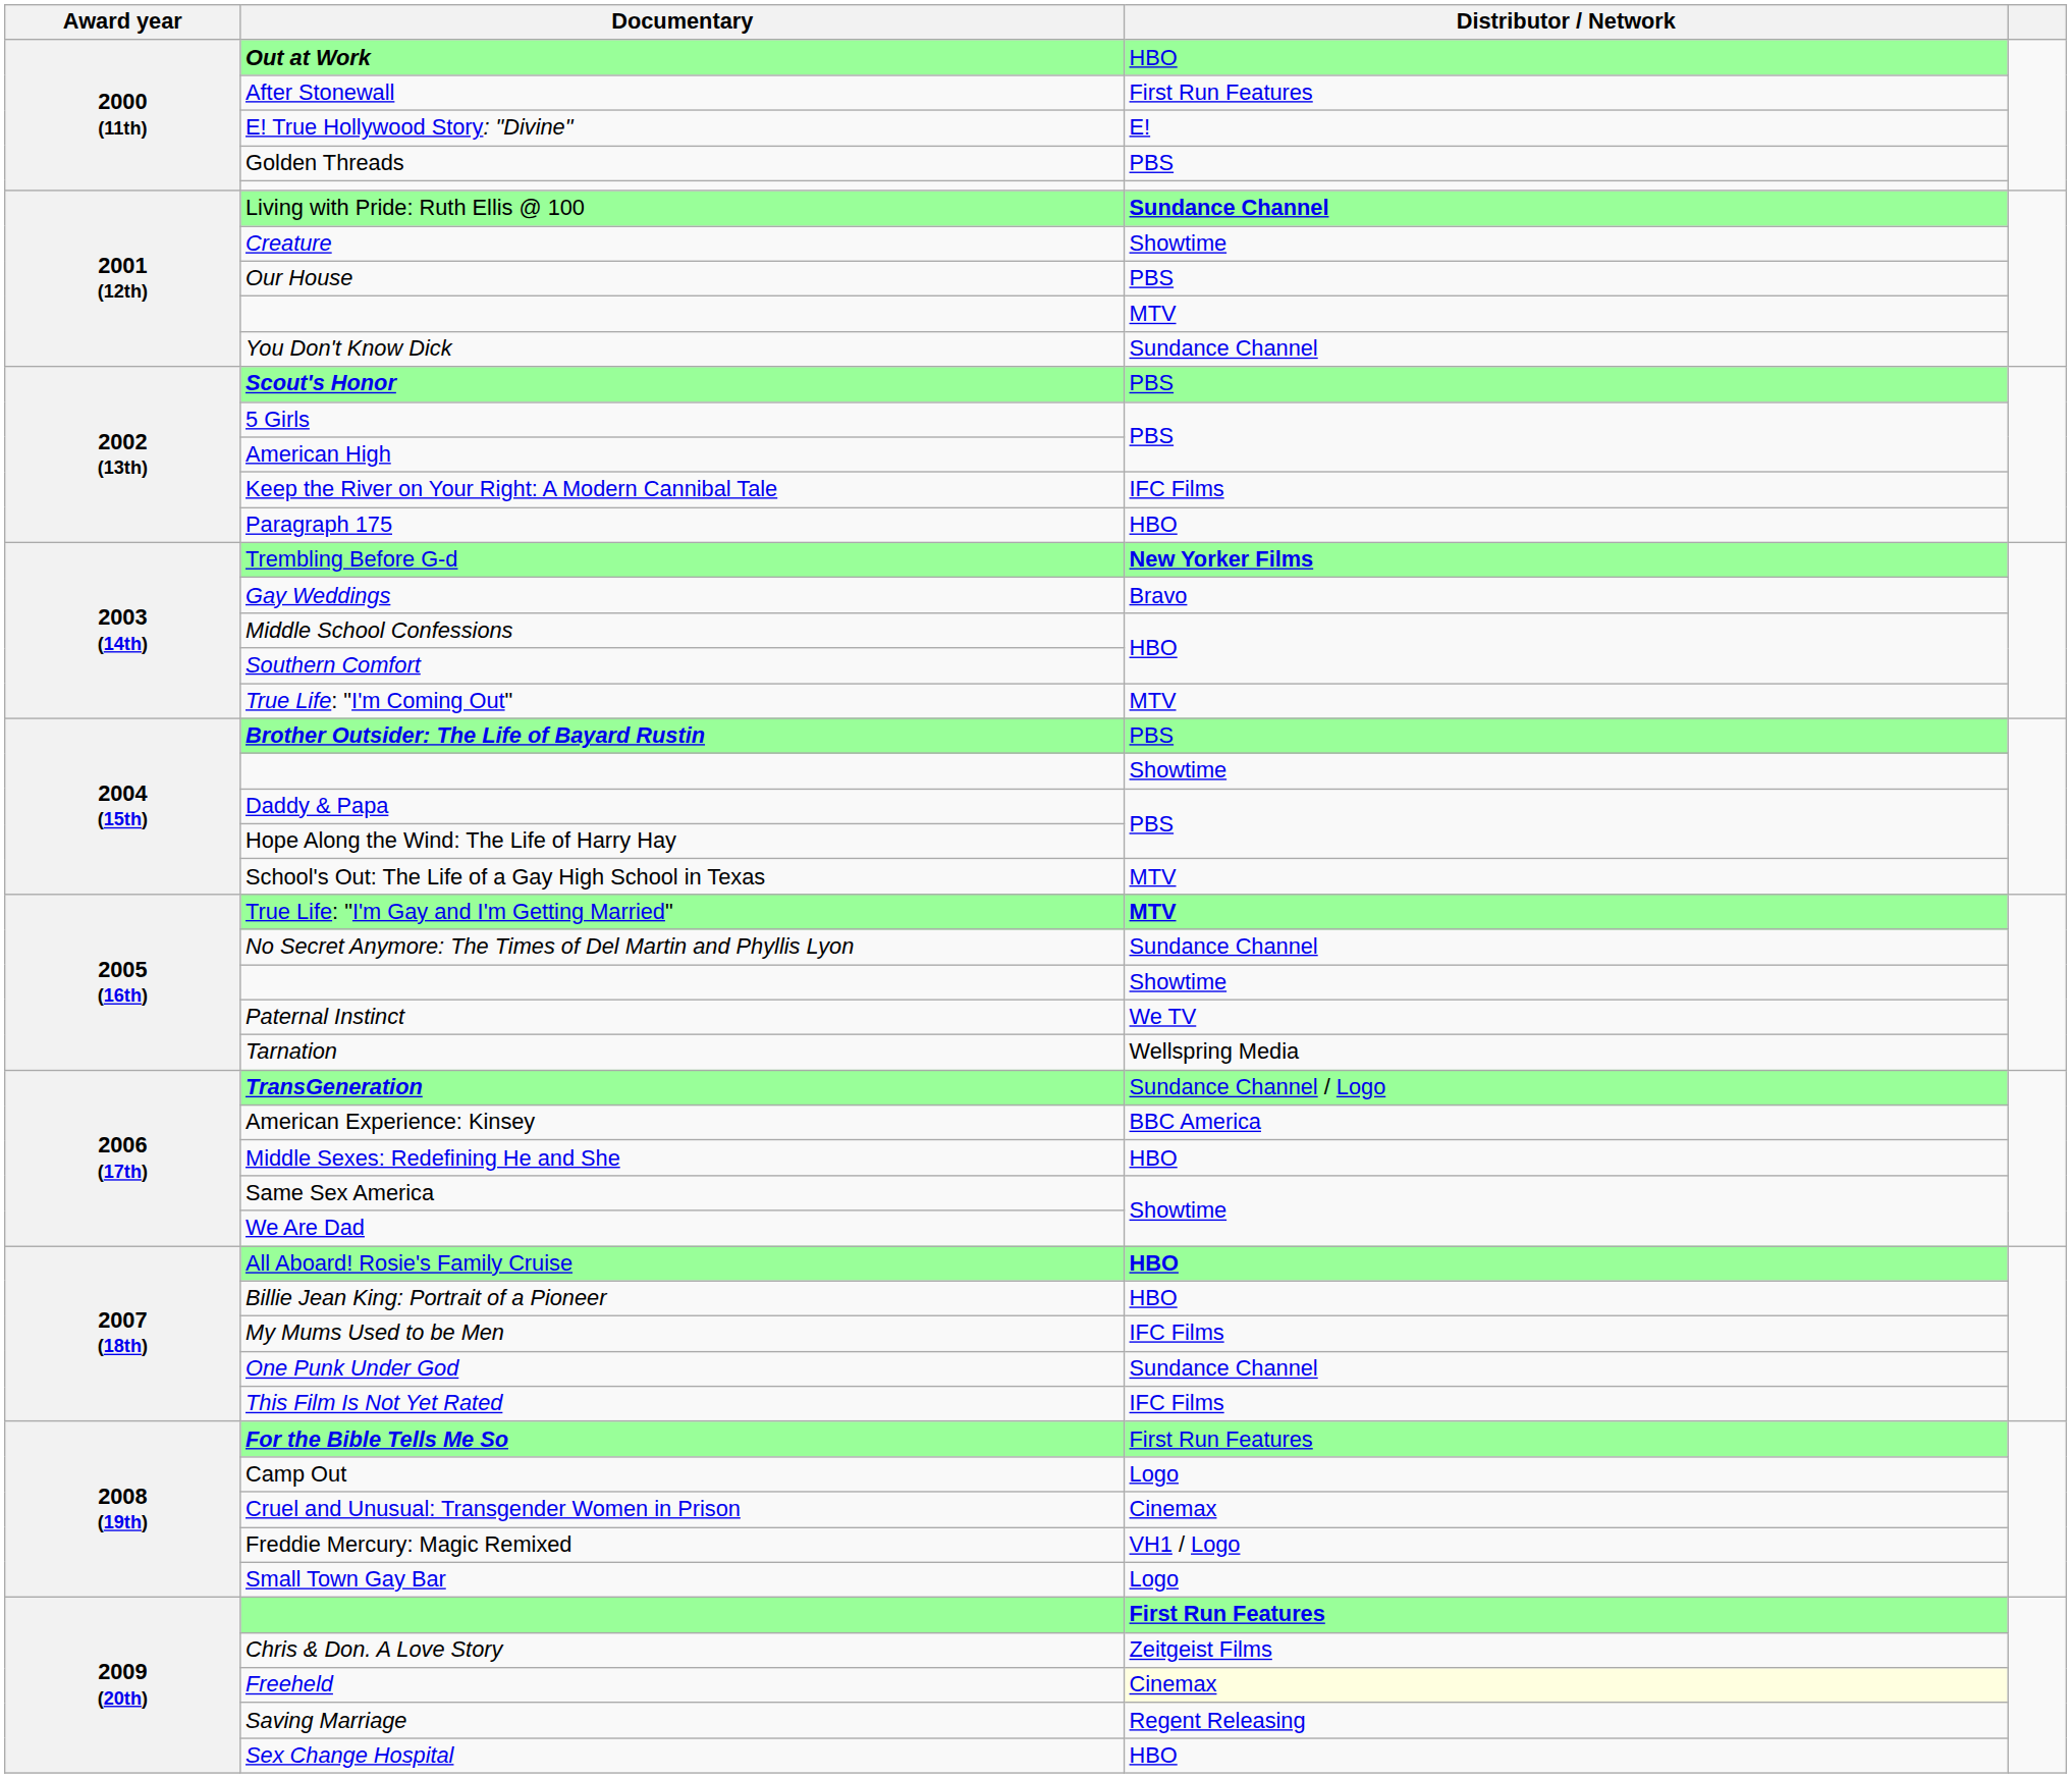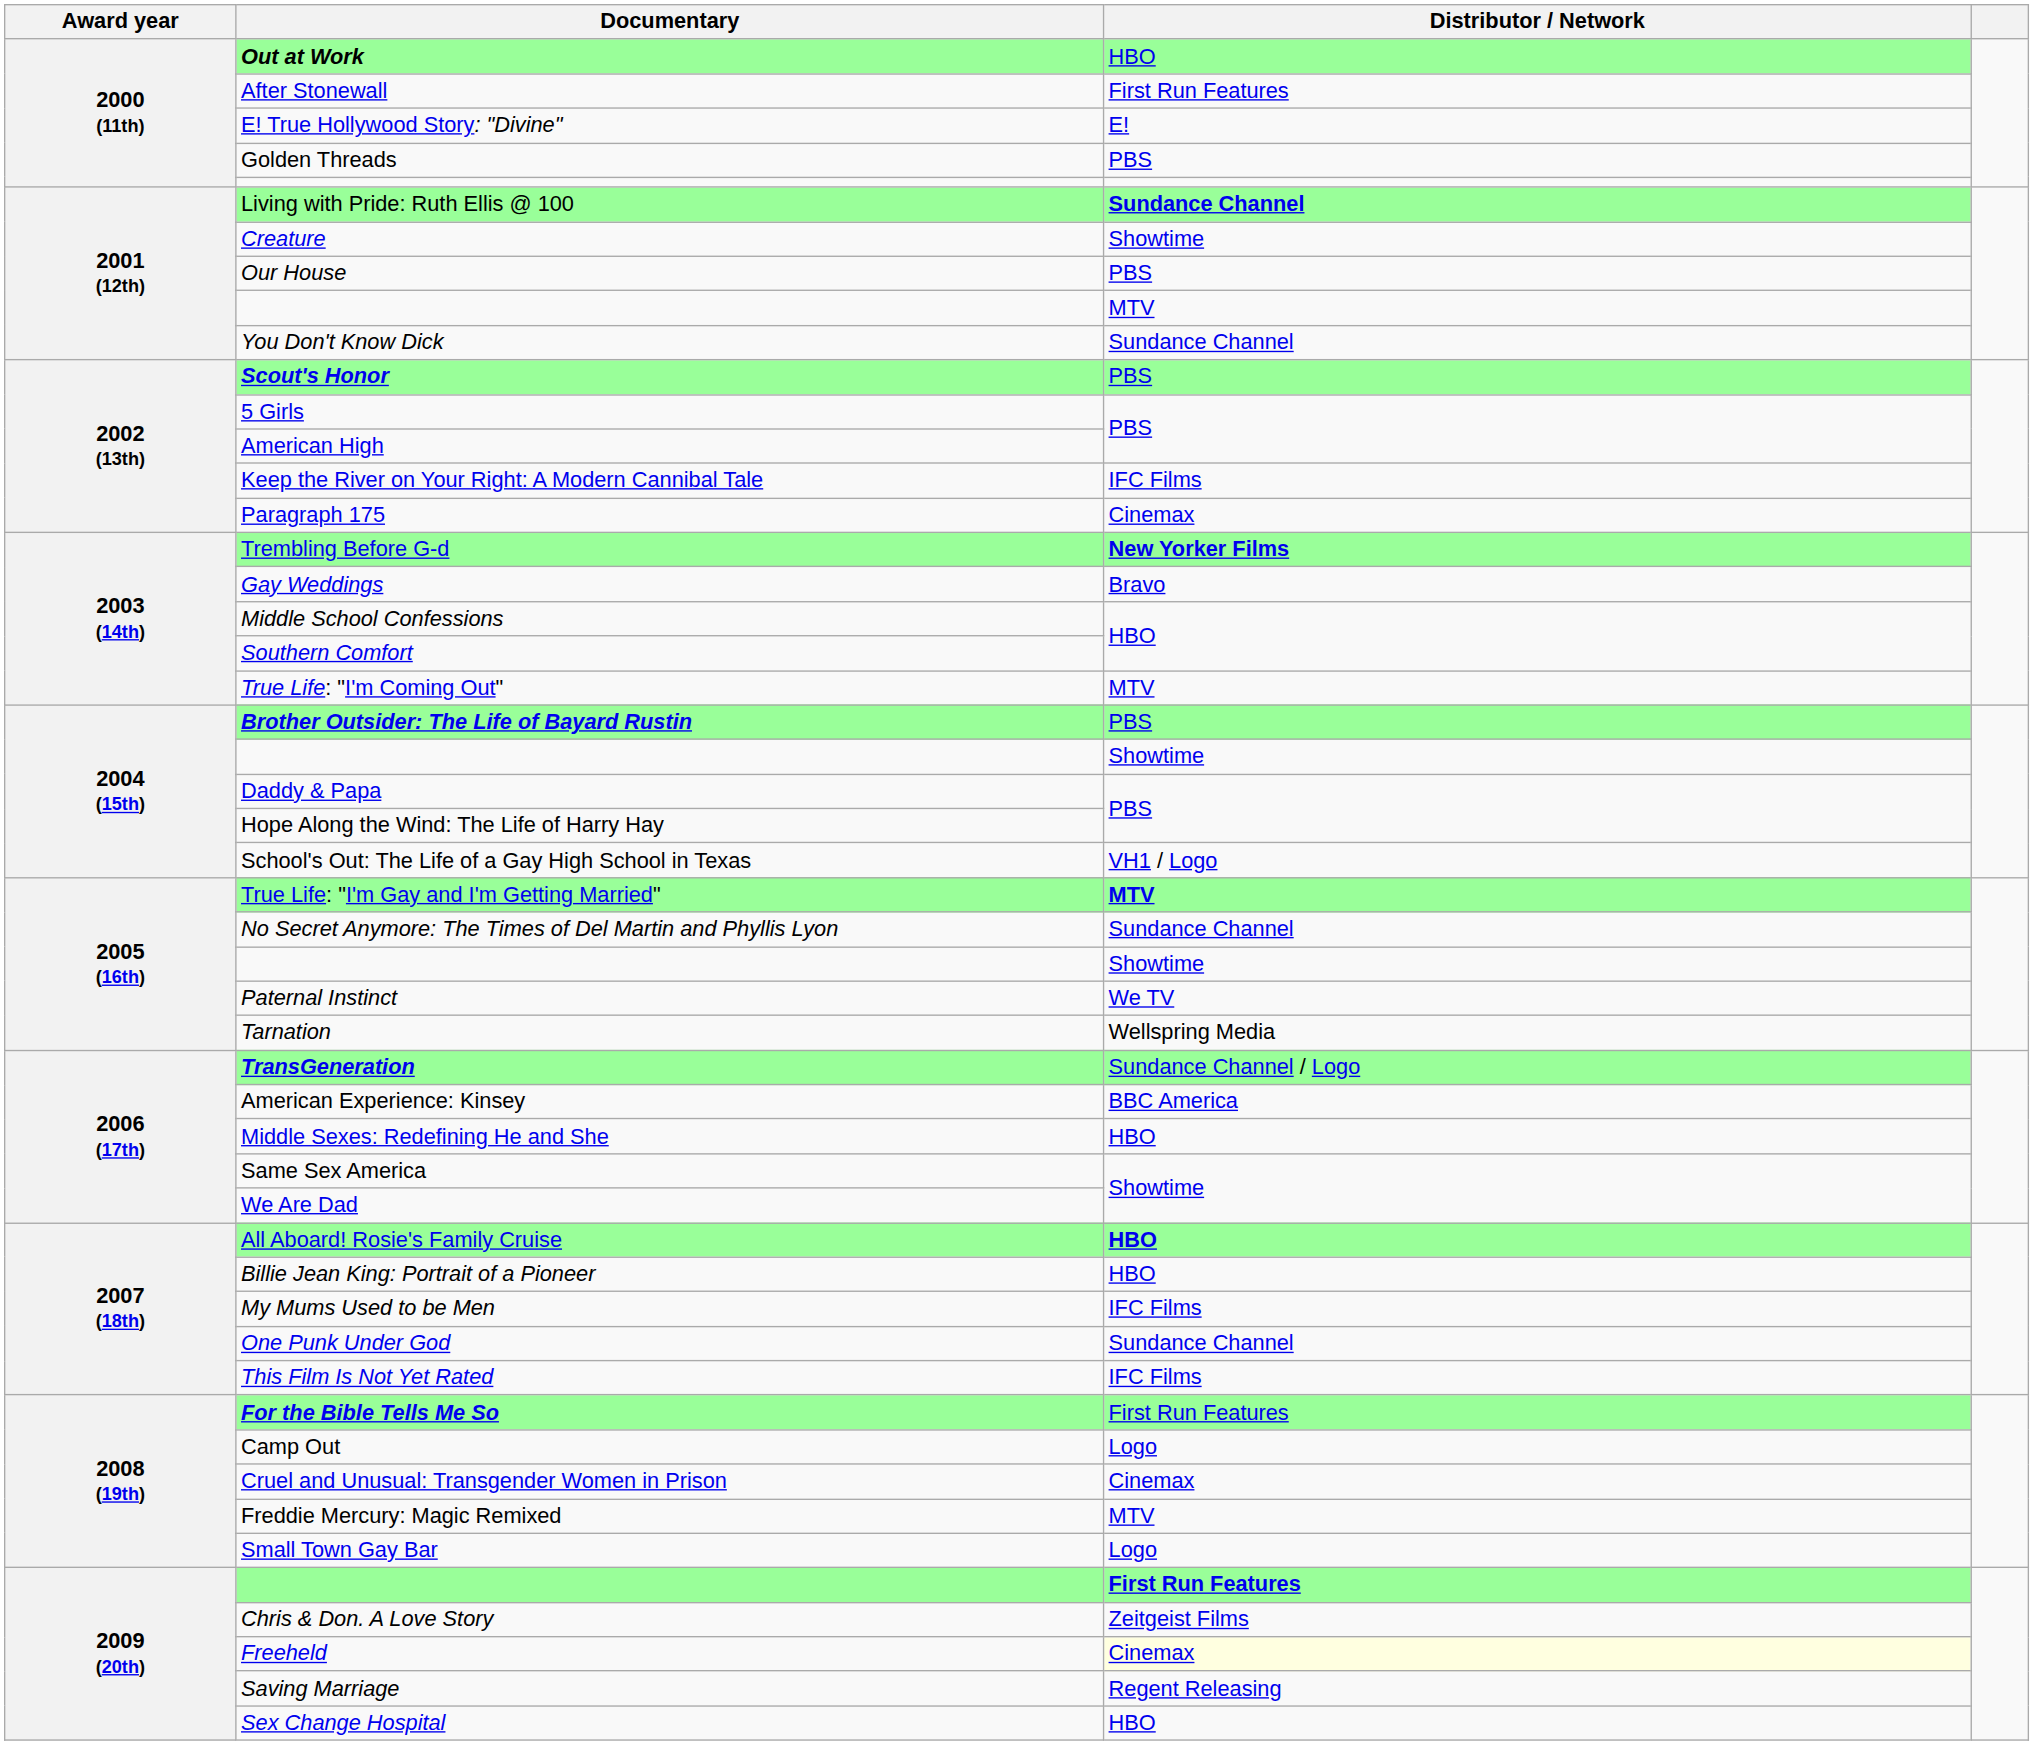Paragraph 175 | Distributor / Network: HBO -> Cinemax
School's Out: The Life of a Gay High School in Texas | Distributor / Network: MTV -> VH1 / Logo
Freddie Mercury: Magic Remixed | Distributor / Network: VH1 / Logo -> MTV
